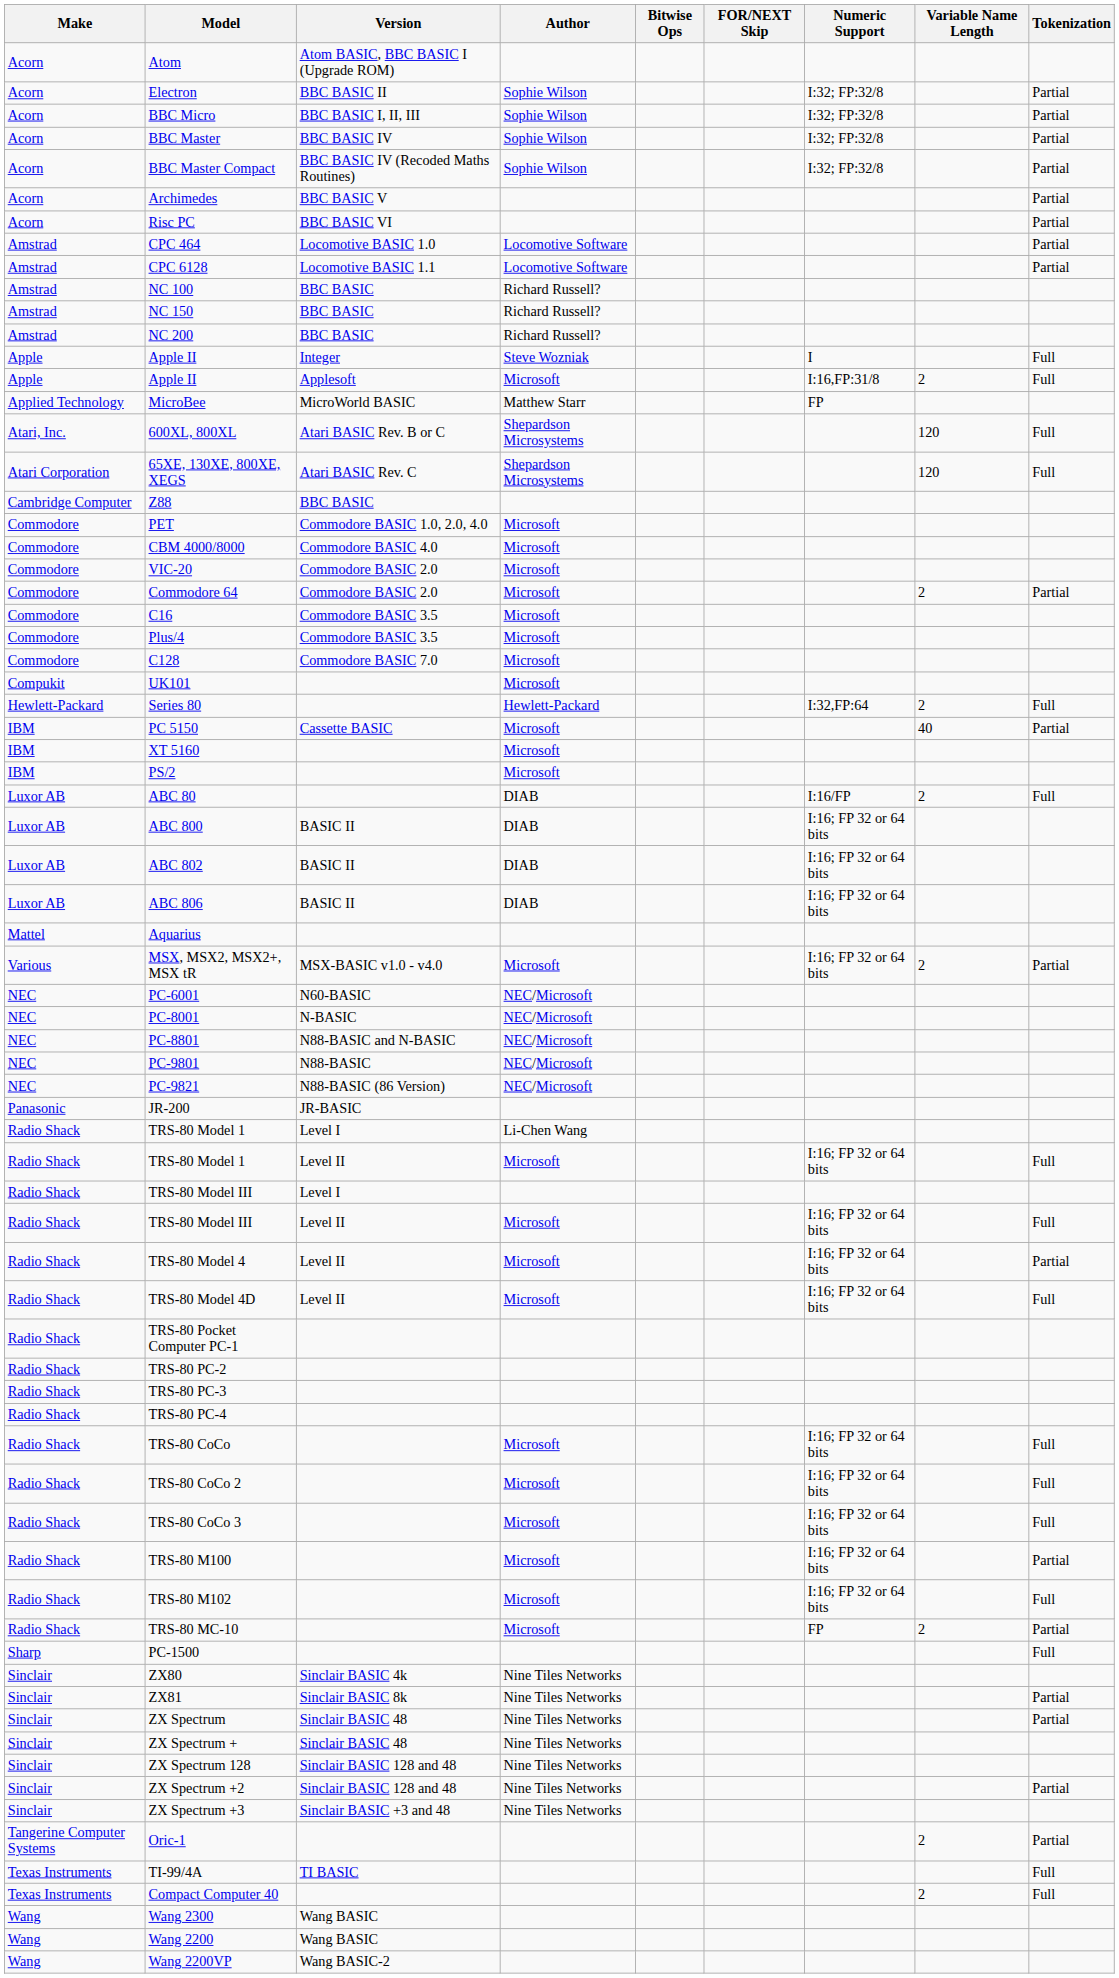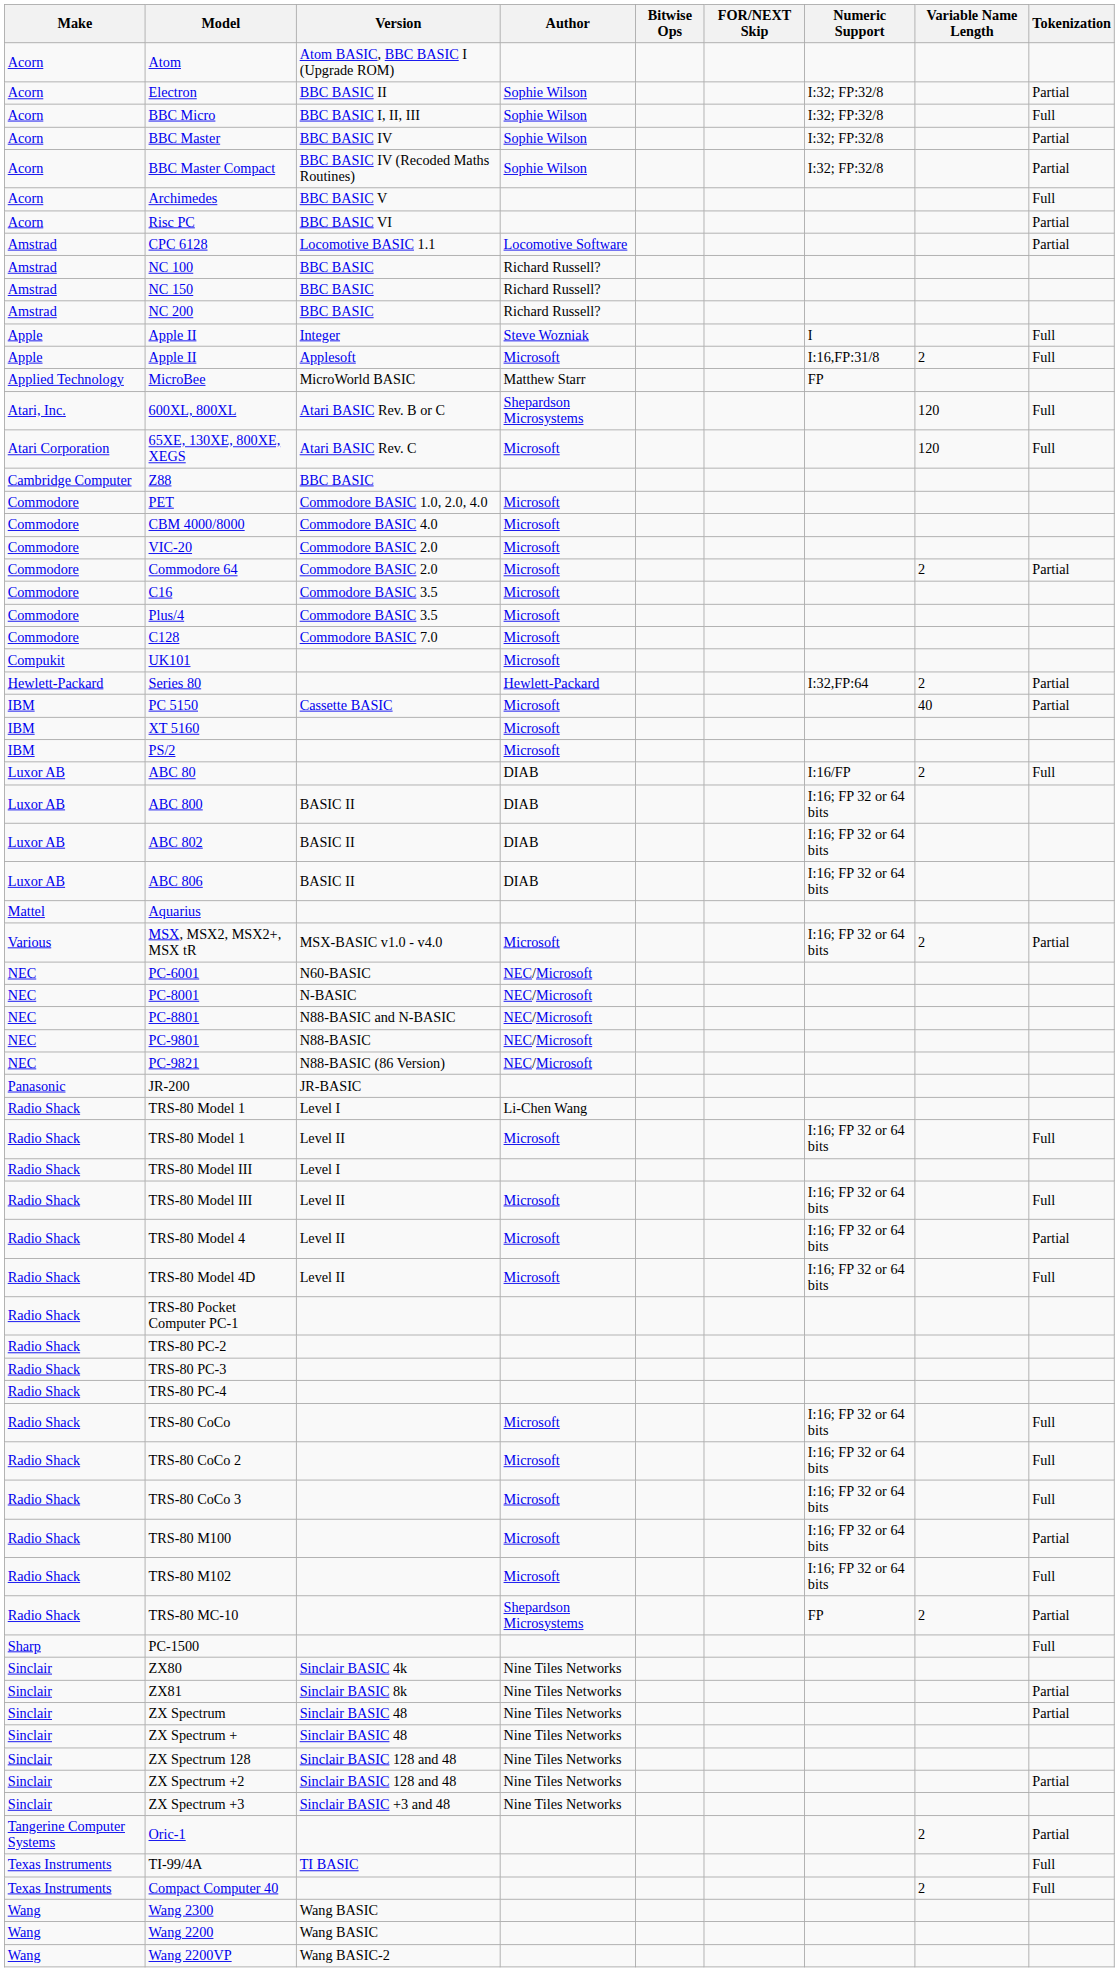BBC Micro | Tokenization: Partial -> Full
Archimedes | Tokenization: Partial -> Full
- row: Amstrad | CPC 464 | Locomotive BASIC 1.0 | Locomotive Software | Partial
65XE, 130XE, 800XE, XEGS | Author: Shepardson Microsystems -> Microsoft
Series 80 | Tokenization: Full -> Partial
TRS-80 MC-10 | Author: Microsoft -> Shepardson Microsystems
